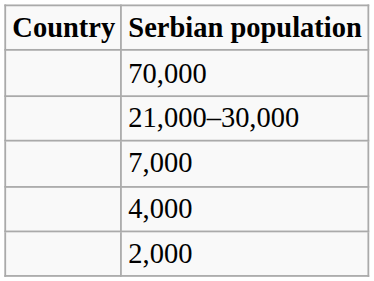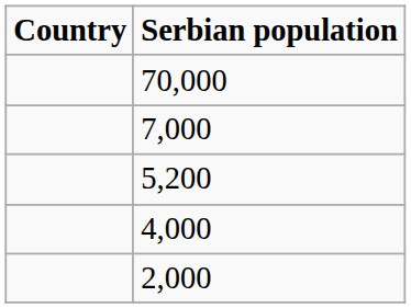- row: 21,000–30,000
+ row: 5,200
